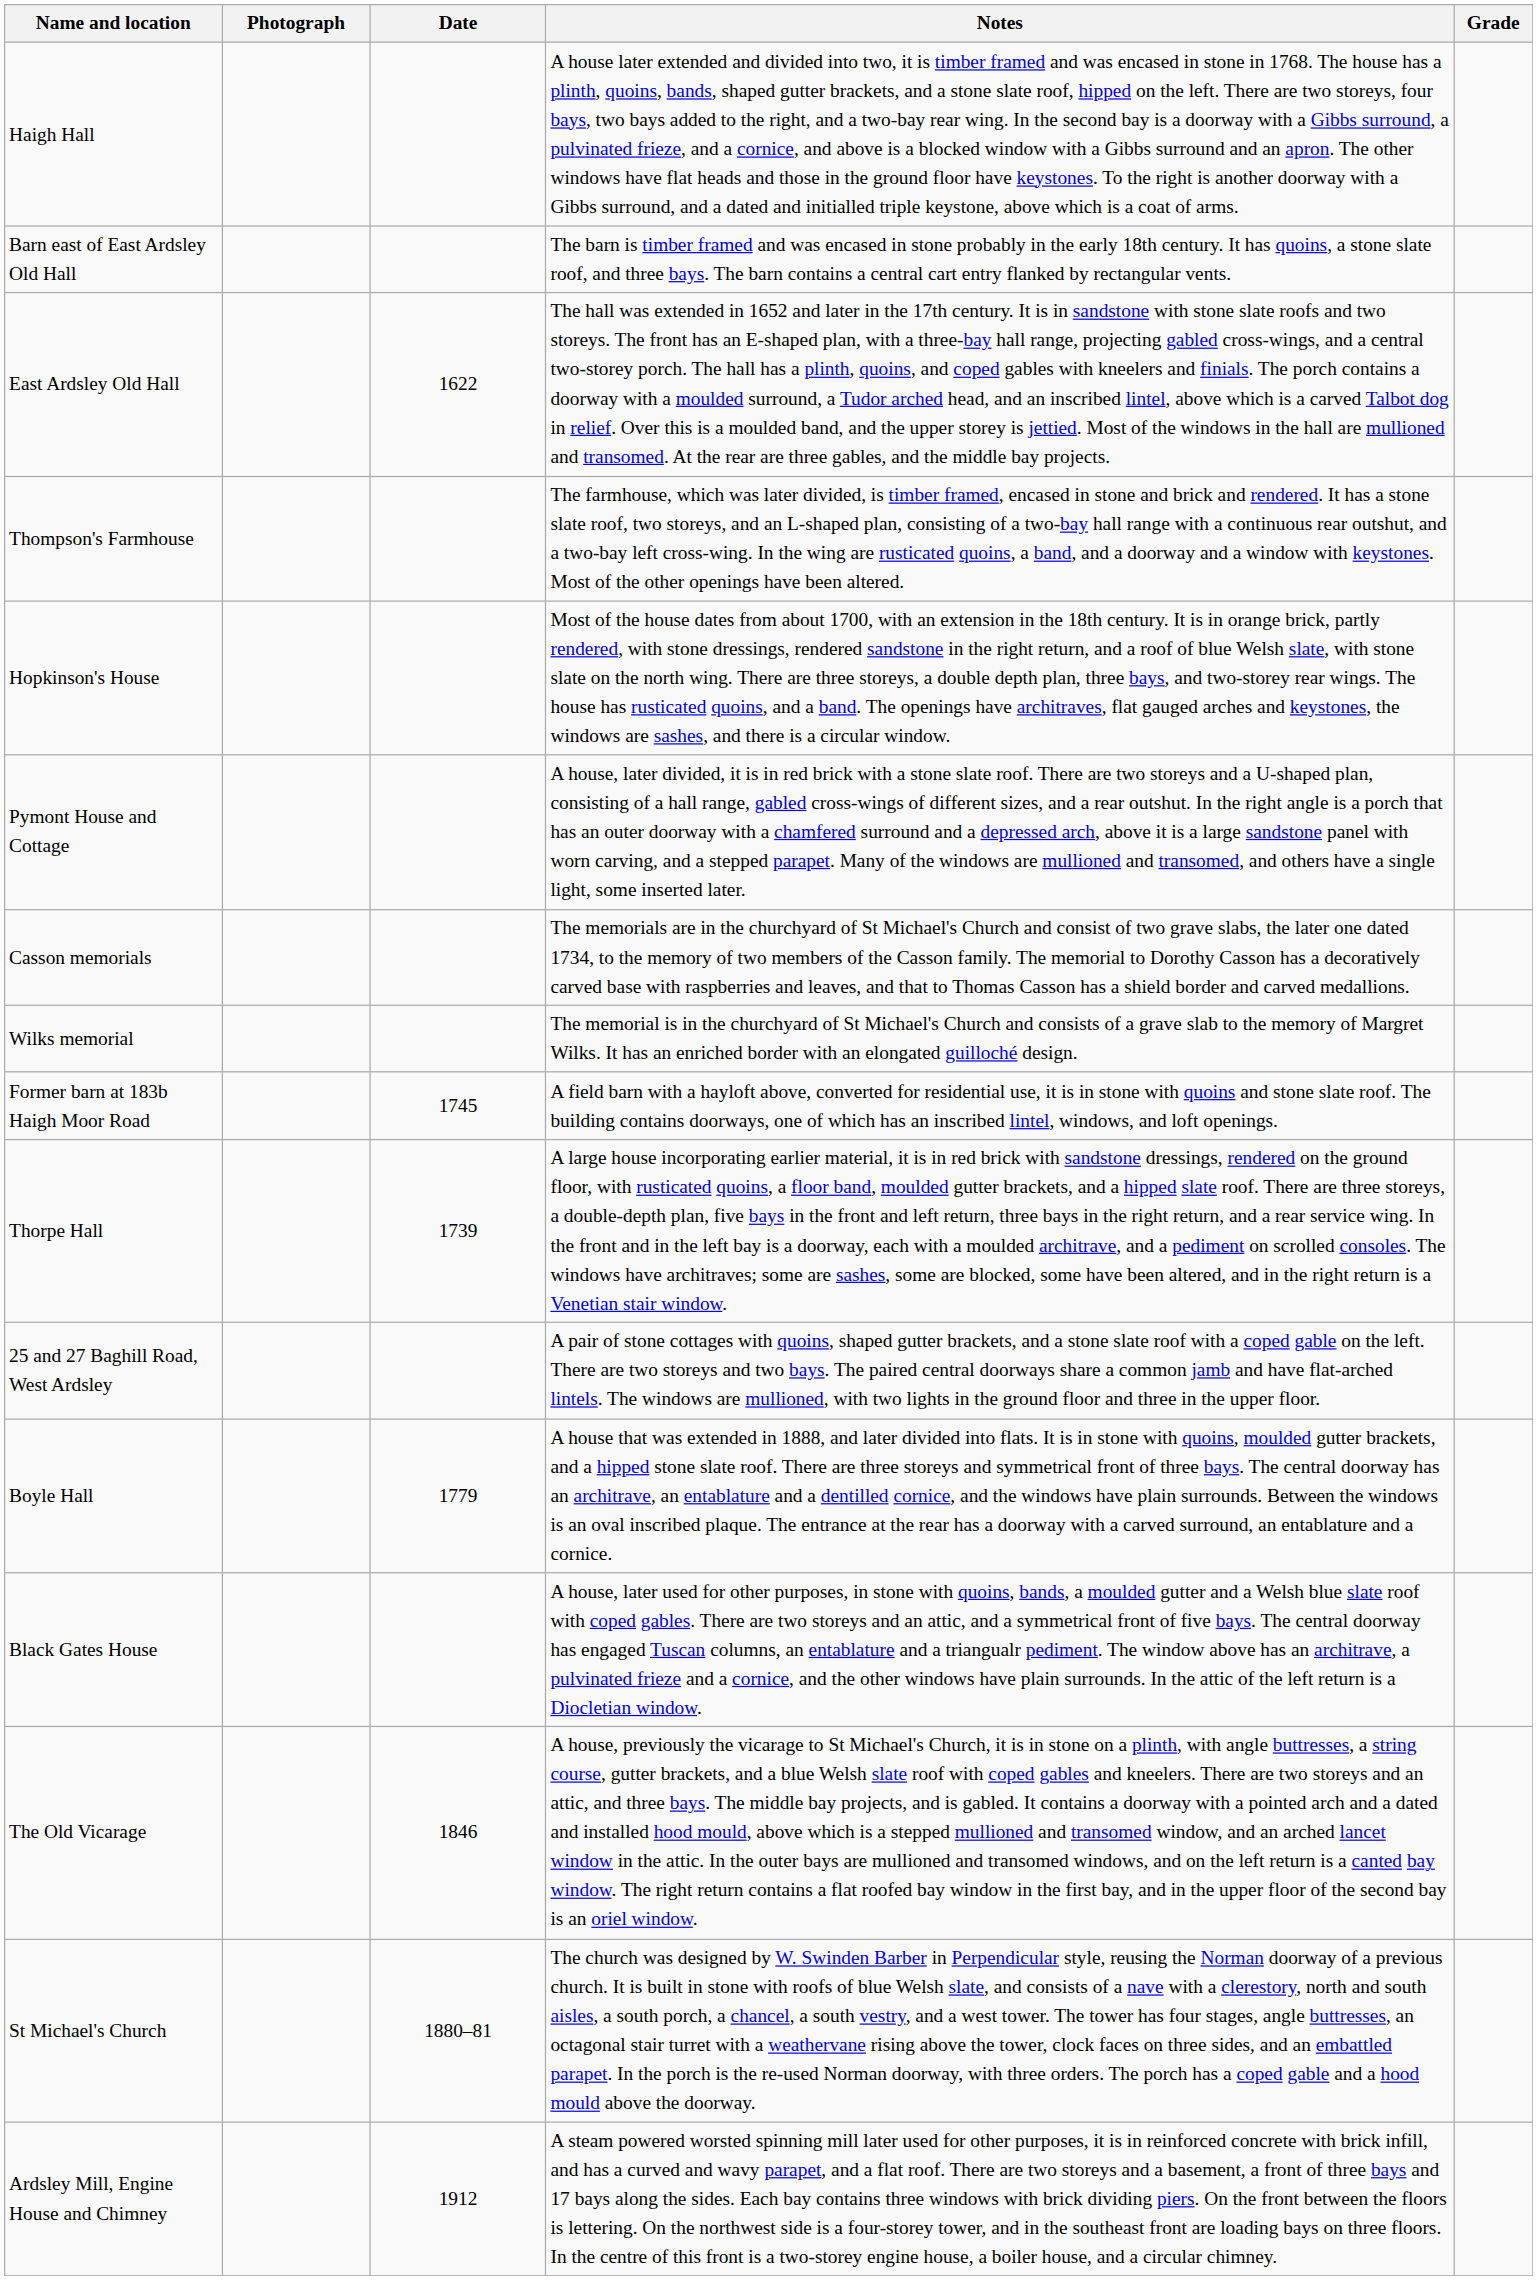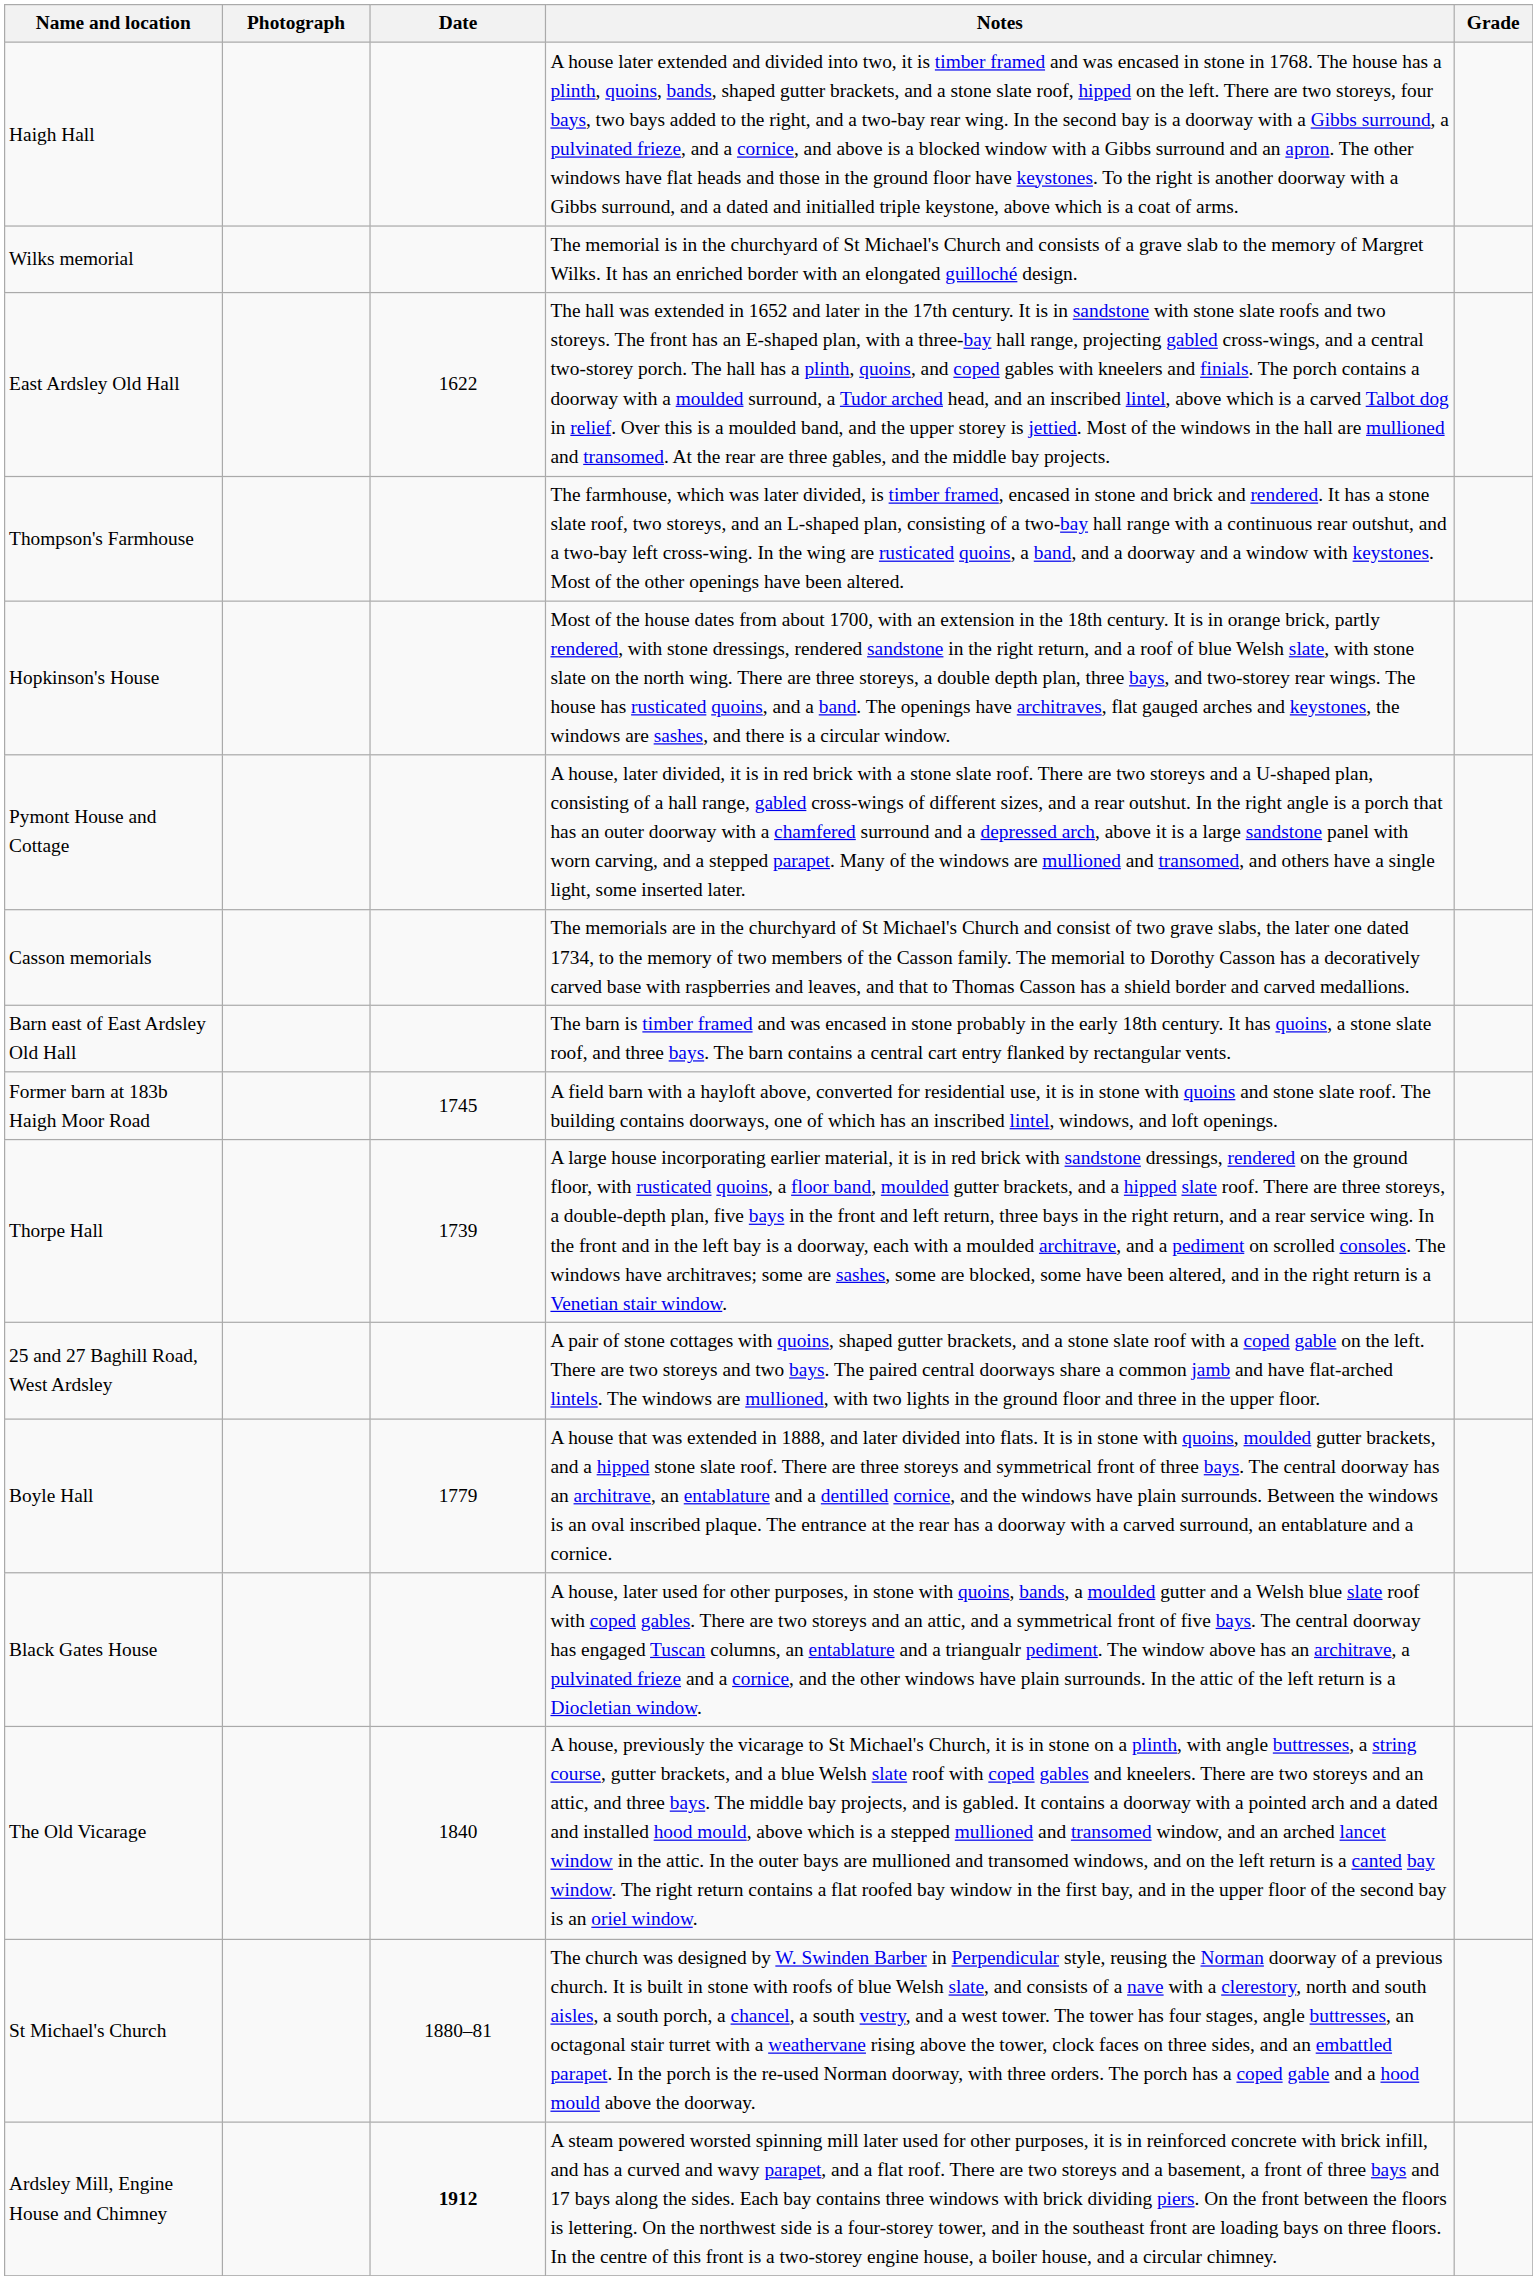rows swapped: Barn east of East Ardsley Old Hall <-> Wilks memorial
The Old Vicarage | Date: 1846 -> 1840
Ardsley Mill, Engine House and Chimney | Date: normal -> bold
